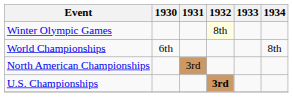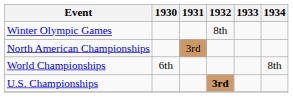Winter Olympic Games | 1932: lightyellow background -> no background
rows swapped: World Championships <-> North American Championships
